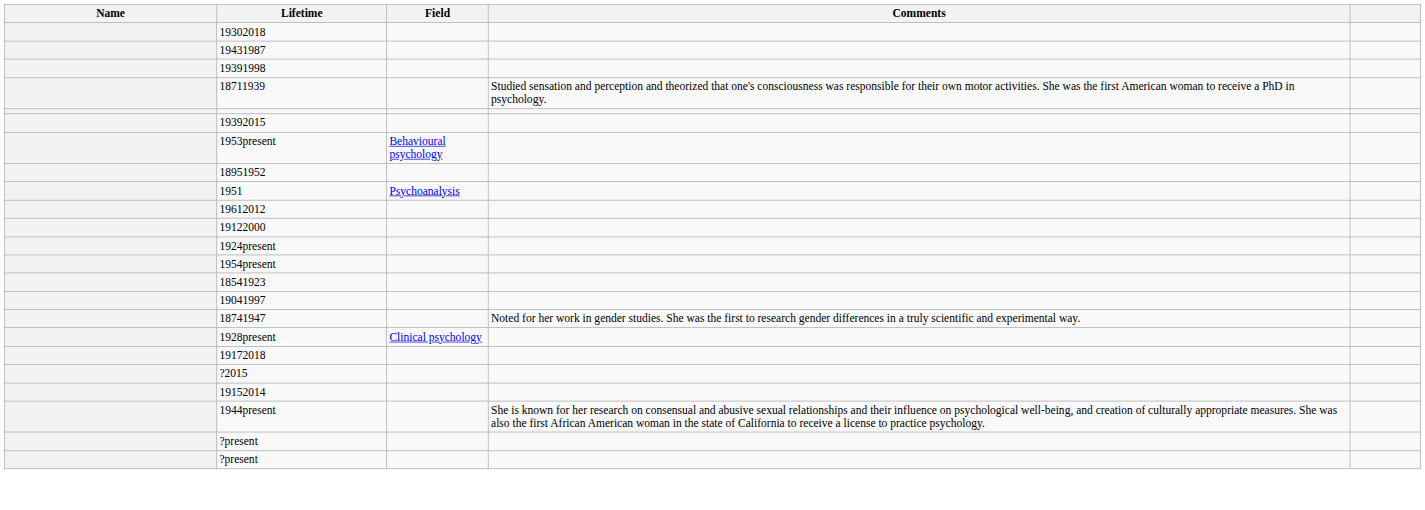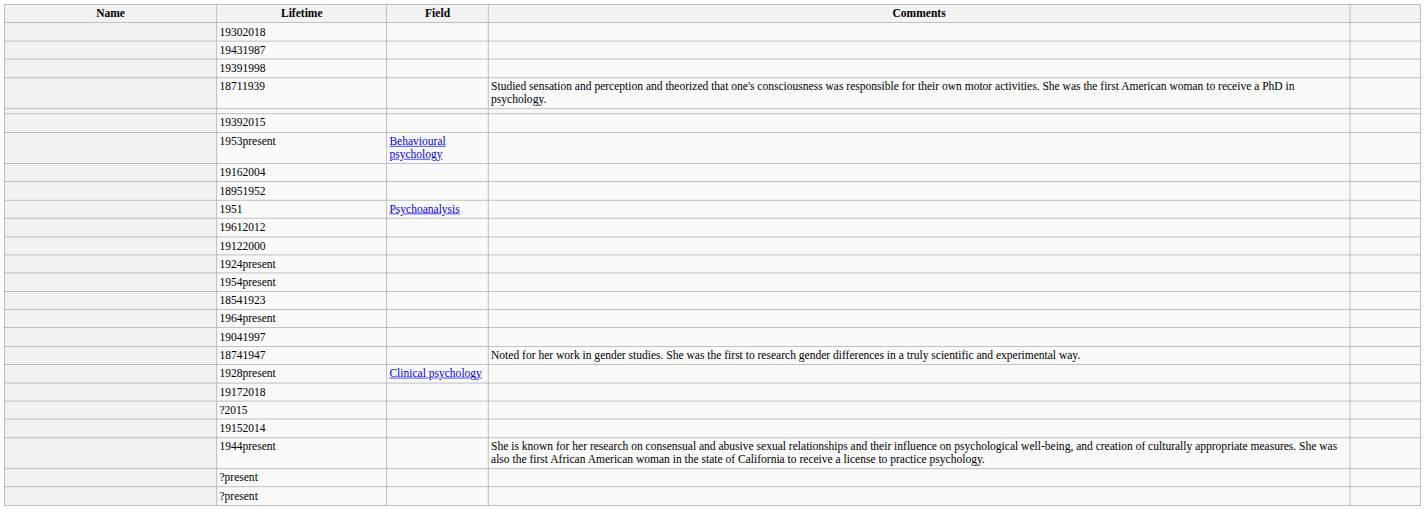+ row: 19162004
+ row: 1964present
